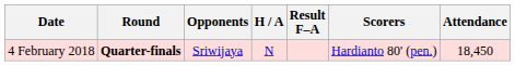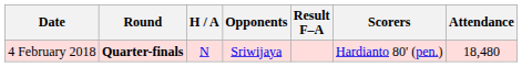columns swapped: Opponents <-> H / A
4 February 2018 | Attendance: 18,450 -> 18,480
